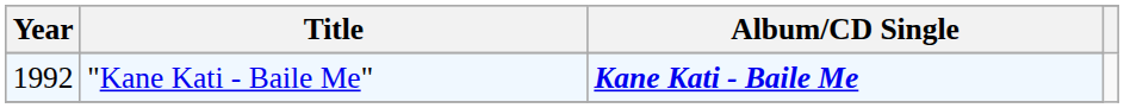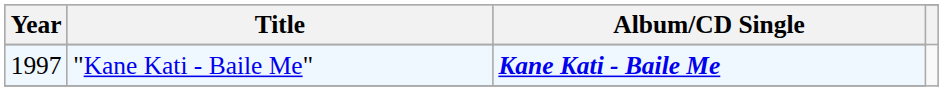"Kane Kati - Baile Me" | Year: 1992 -> 1997
